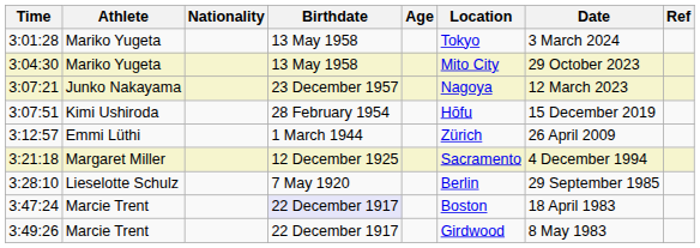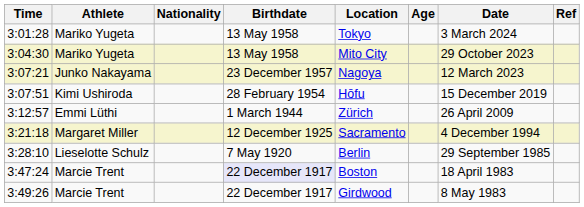columns swapped: Age <-> Location
